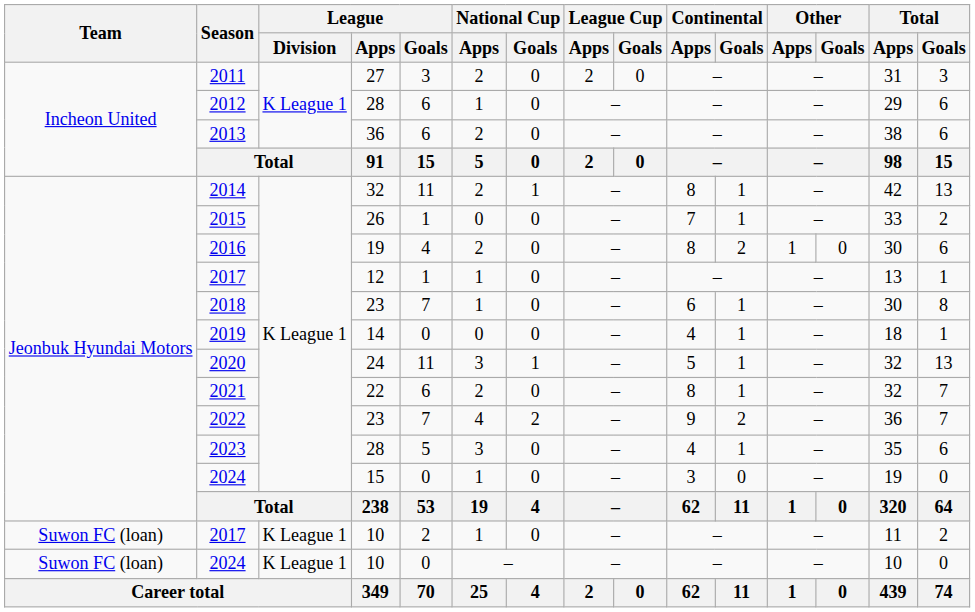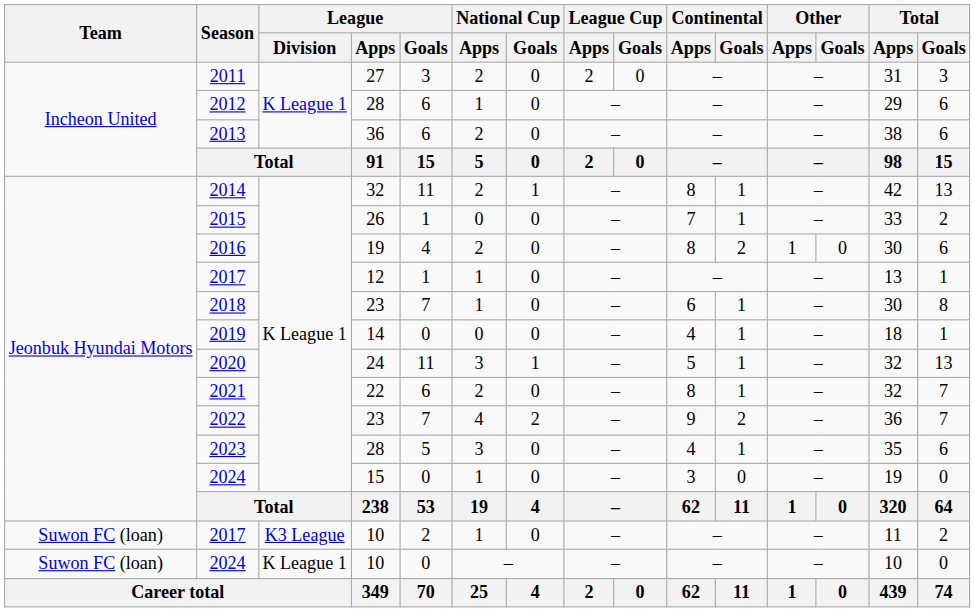2017 / 10 | League / Division: K League 1 -> K3 League
